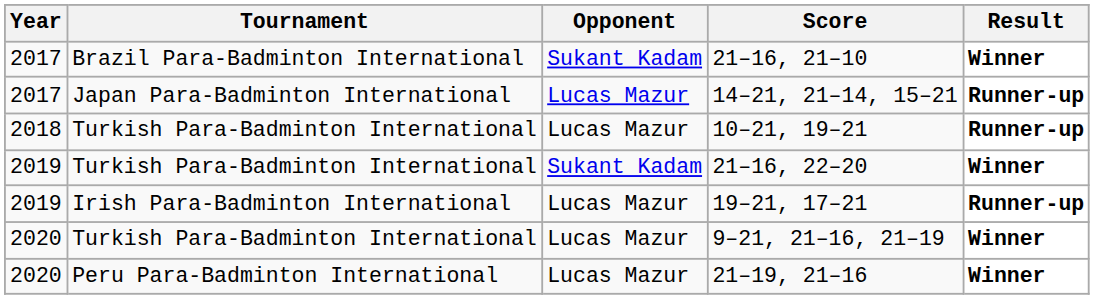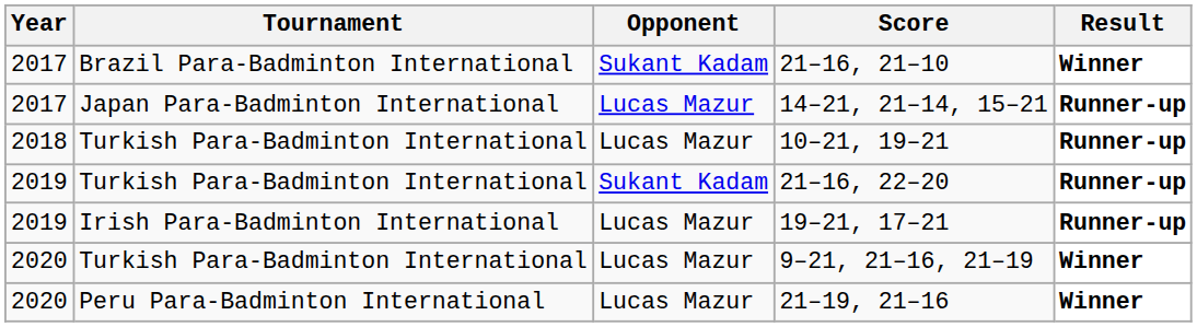21–16, 22–20 | Result: Winner -> Runner-up
